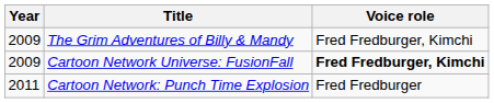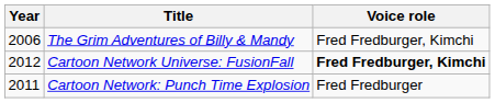The Grim Adventures of Billy & Mandy | Year: 2009 -> 2006
Cartoon Network Universe: FusionFall | Year: 2009 -> 2012
